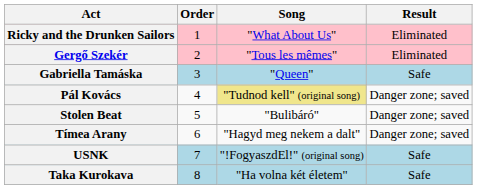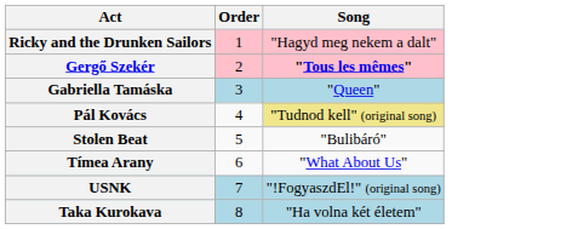- column: Result | Eliminated | Eliminated | Safe | Danger zone; saved | Danger zone; saved | Danger zone; saved | Safe | Safe
Ricky and the Drunken Sailors | Song: "What About Us" -> "Hagyd meg nekem a dalt"
Gergő Szekér | Song: normal -> bold
Tímea Arany | Song: "Hagyd meg nekem a dalt" -> "What About Us"
